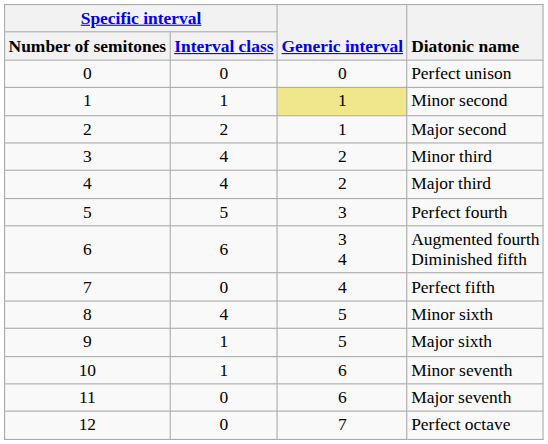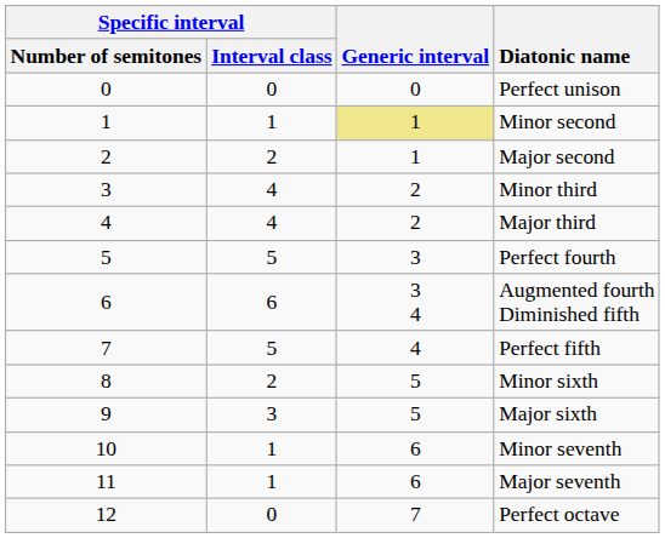Perfect fifth | Specific interval / Interval class: 0 -> 5
Minor sixth | Specific interval / Interval class: 4 -> 2
Major sixth | Specific interval / Interval class: 1 -> 3
Major seventh | Specific interval / Interval class: 0 -> 1
